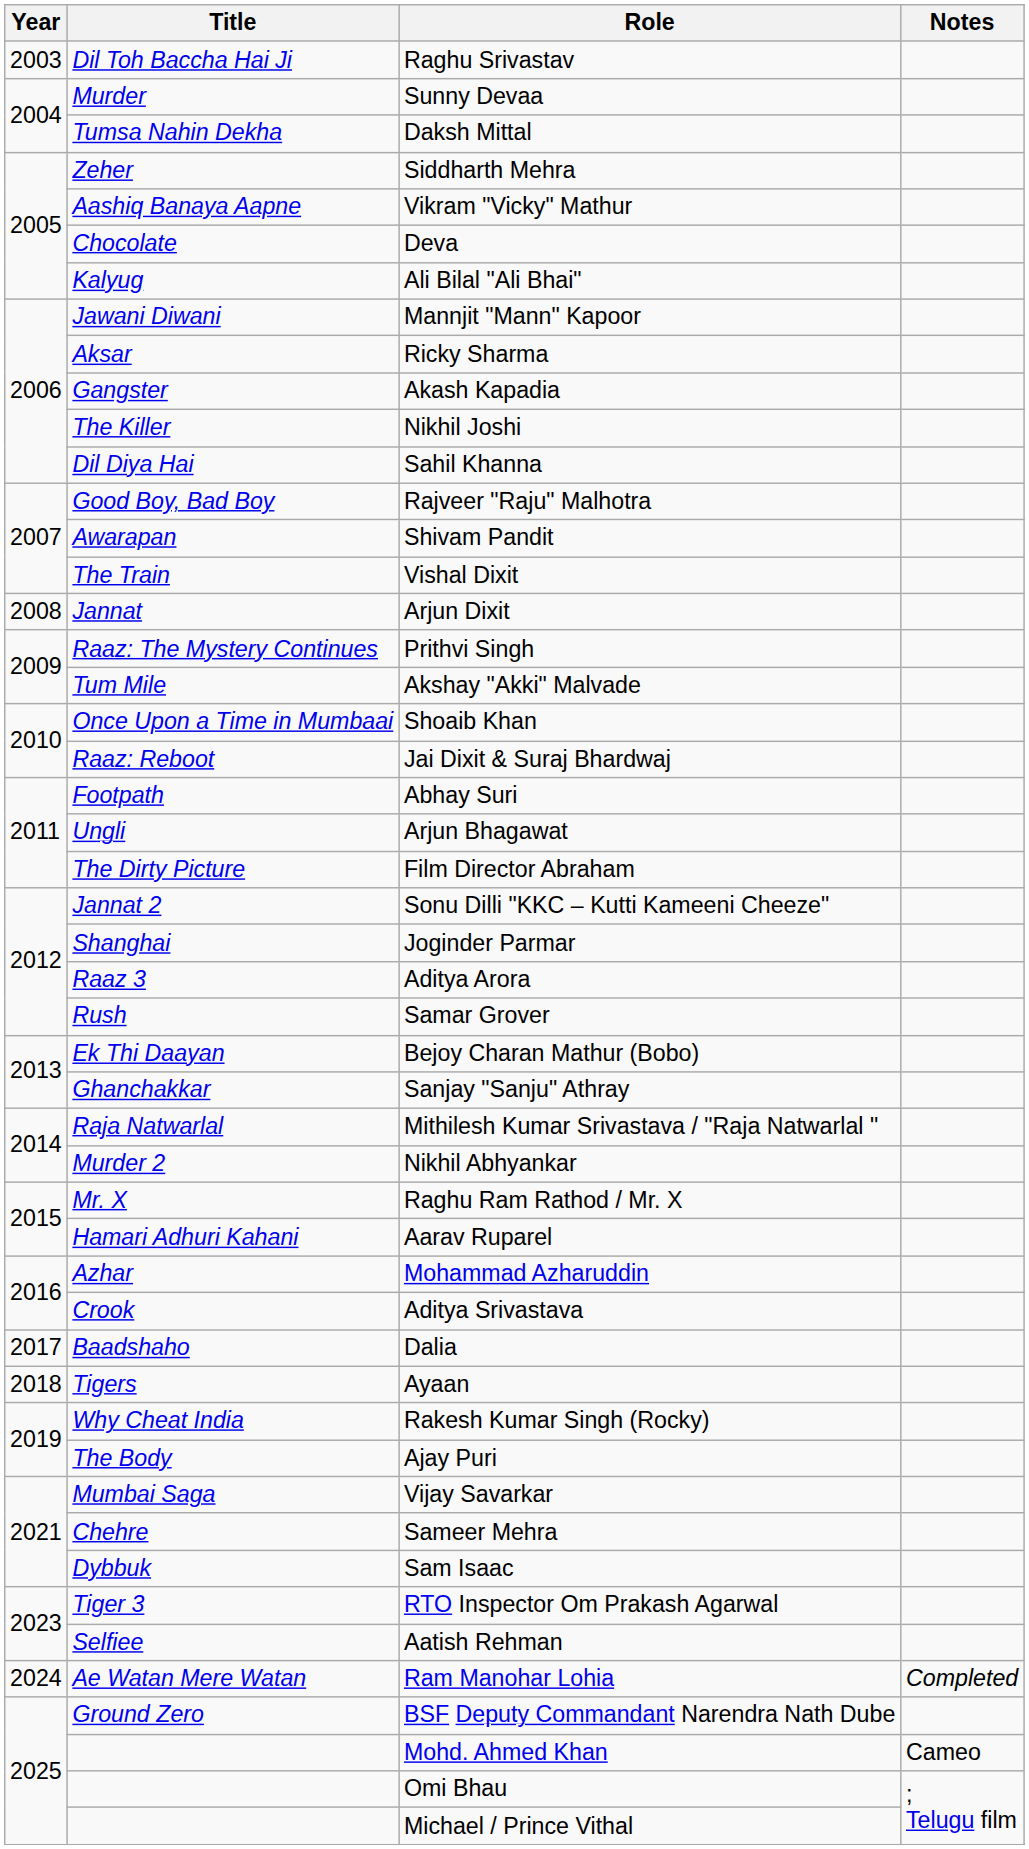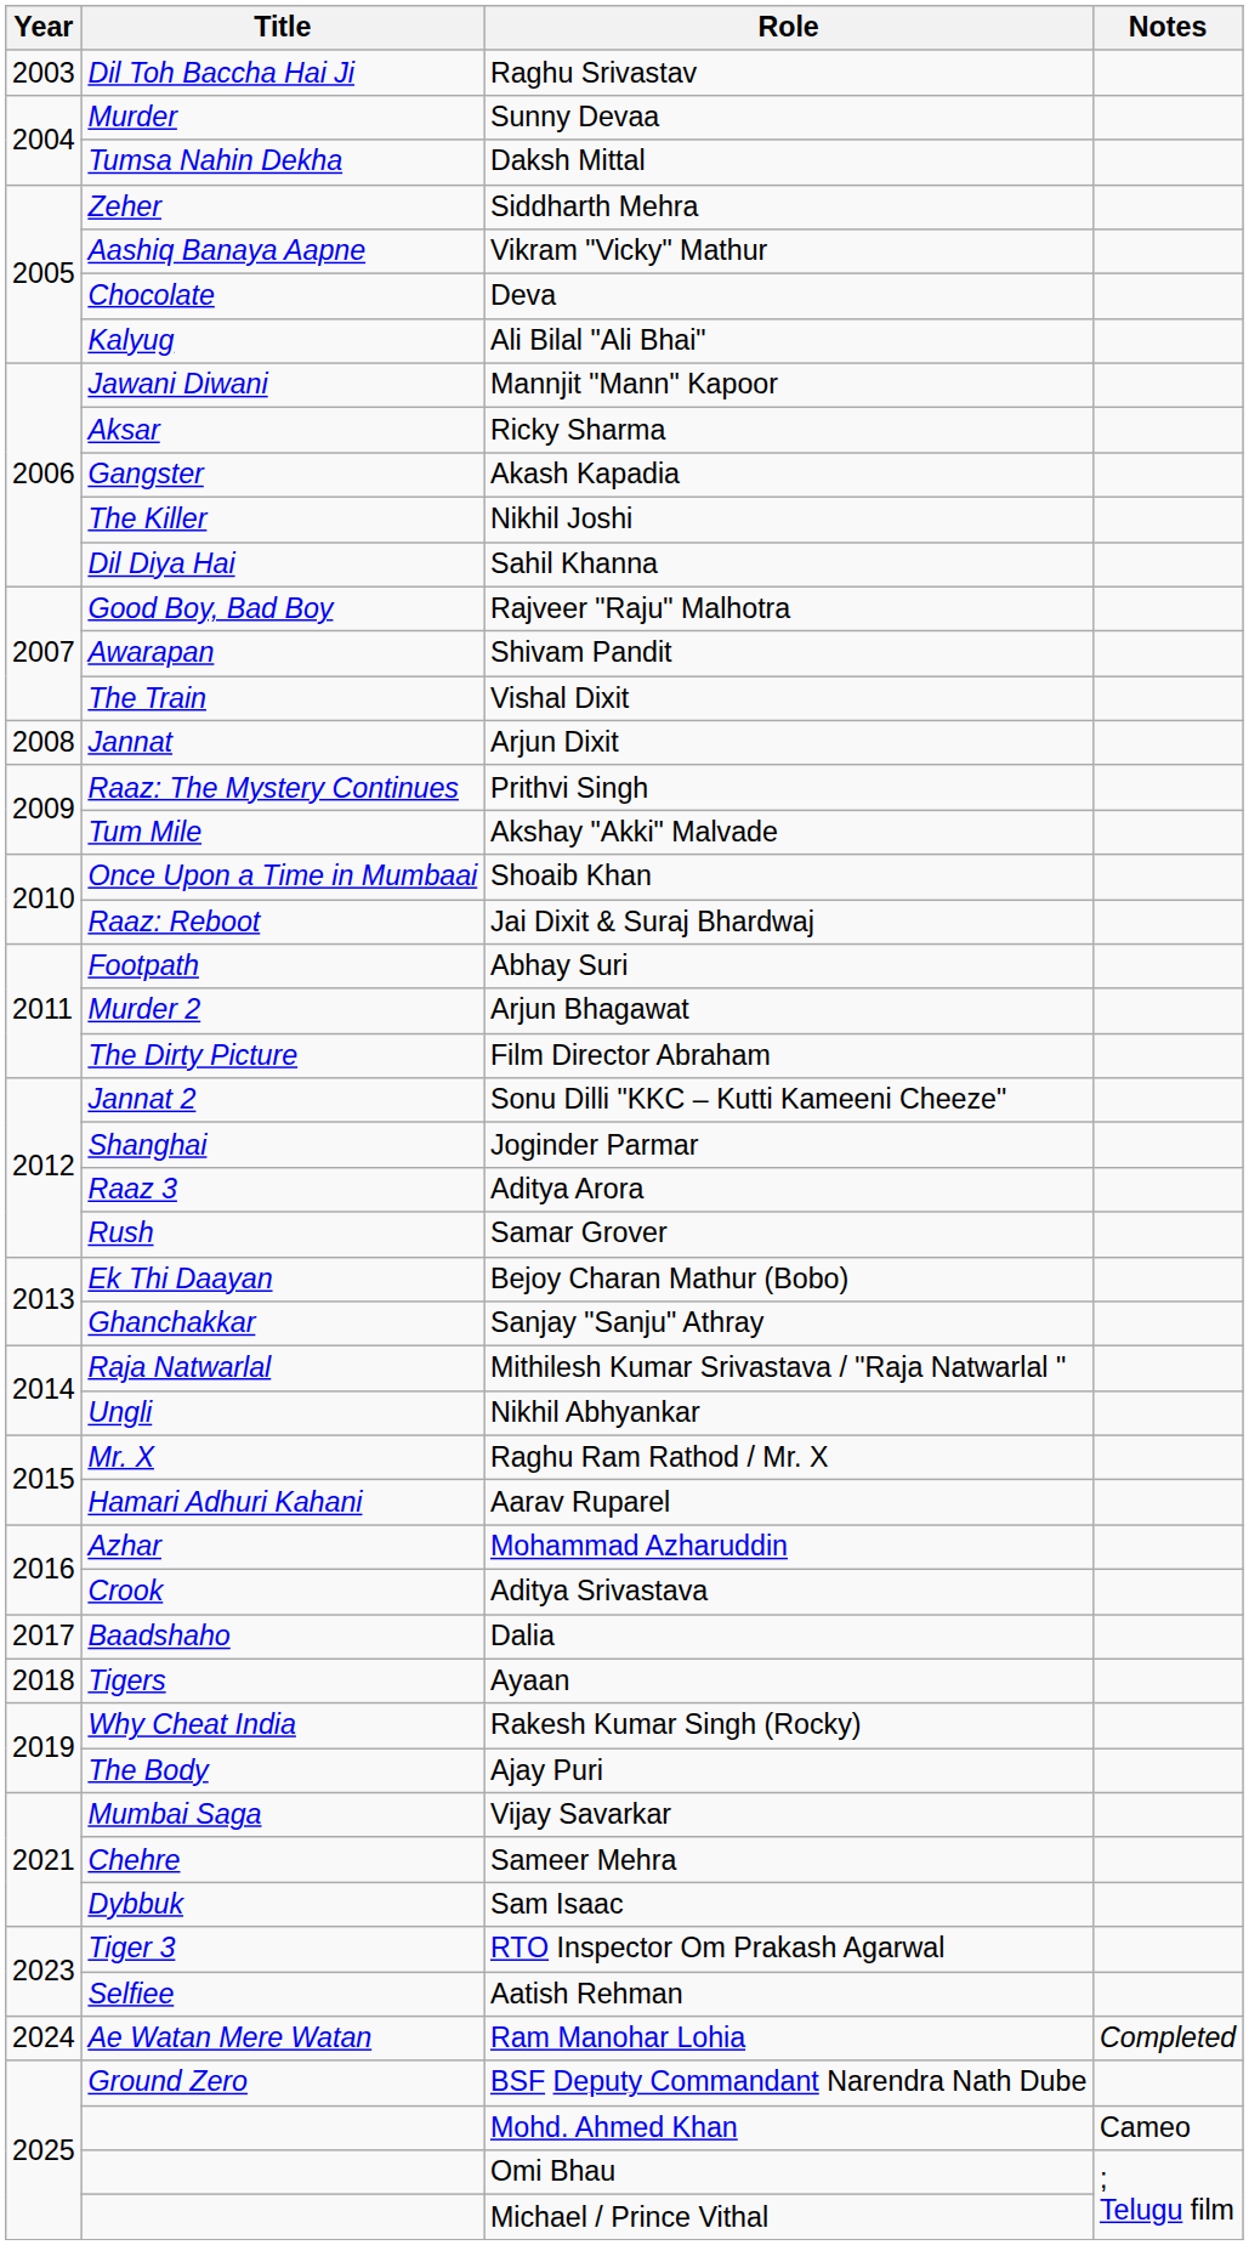Arjun Bhagawat | Title: Ungli -> Murder 2
Nikhil Abhyankar | Title: Murder 2 -> Ungli
